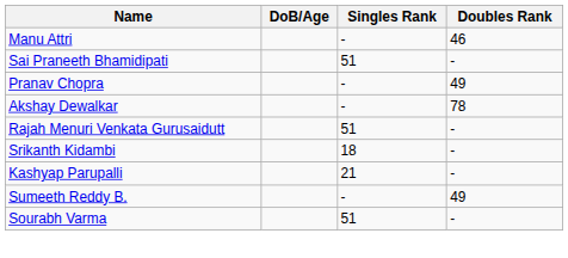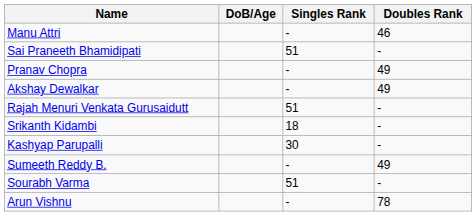Akshay Dewalkar | Doubles Rank: 78 -> 49
Kashyap Parupalli | Singles Rank: 21 -> 30
+ row: Arun Vishnu | - | 78
